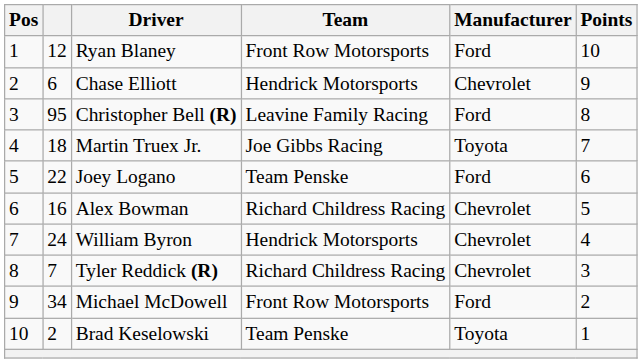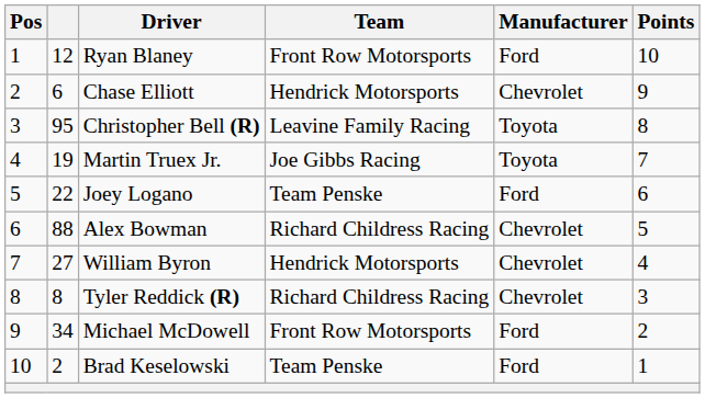Christopher Bell (R) | Manufacturer: Ford -> Toyota
Martin Truex Jr. | column 2: 18 -> 19
Alex Bowman | column 2: 16 -> 88
William Byron | column 2: 24 -> 27
Tyler Reddick (R) | column 2: 7 -> 8
Brad Keselowski | Manufacturer: Toyota -> Ford
